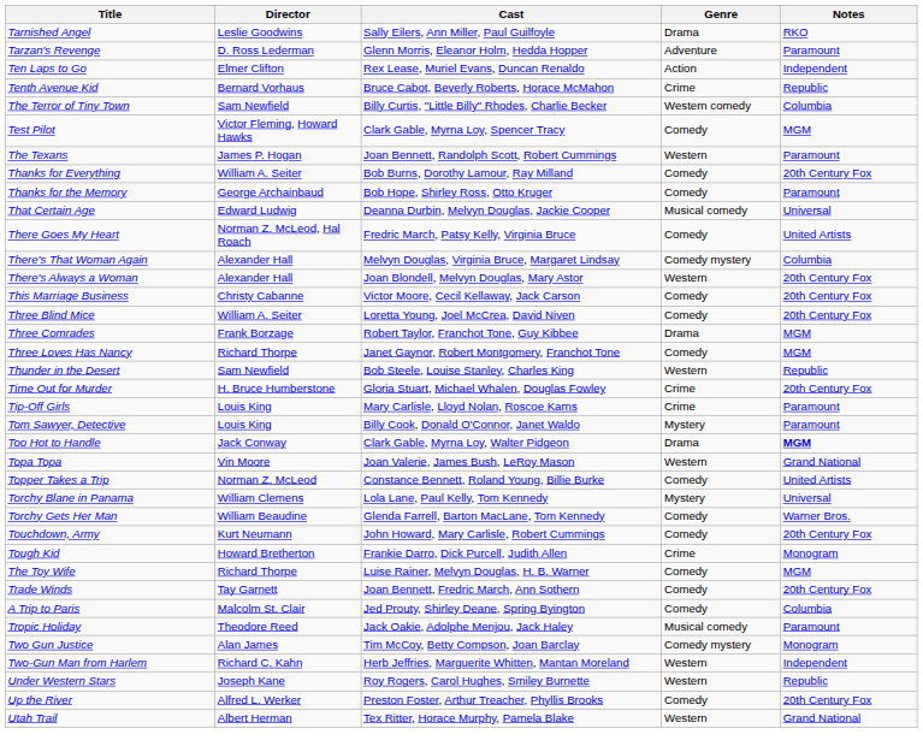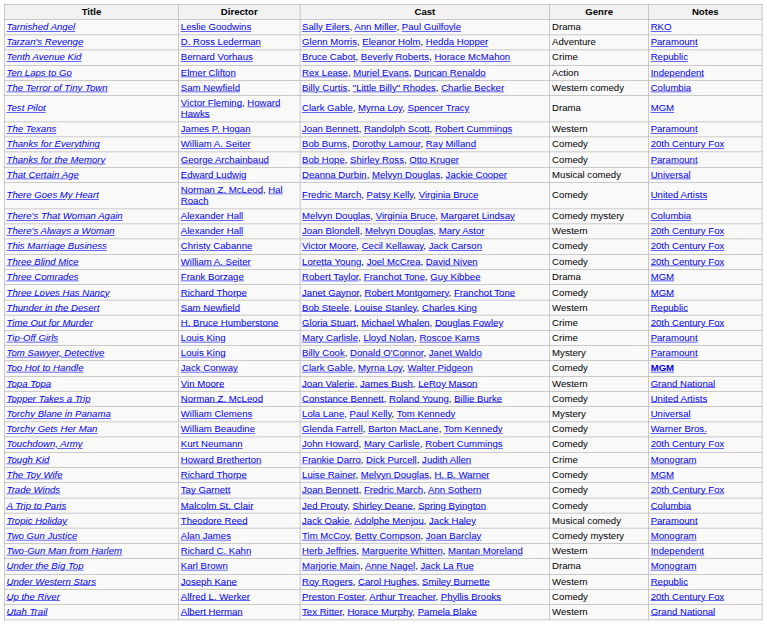rows swapped: Ten Laps to Go <-> Tenth Avenue Kid
Test Pilot | Genre: Comedy -> Drama
Too Hot to Handle | Genre: Drama -> Comedy
+ row: Under the Big Top | Karl Brown | Marjorie Main, Anne Nagel, Jack La Rue | Drama | Monogram
